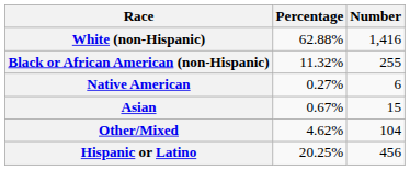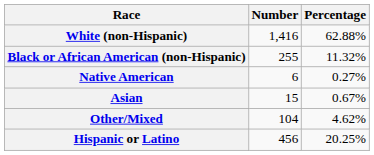columns swapped: Number <-> Percentage
